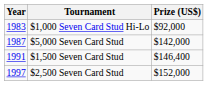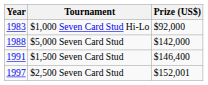$5,000 Seven Card Stud | Year: 1987 -> 1988
$2,500 Seven Card Stud | Prize (US$): $152,000 -> $152,001
